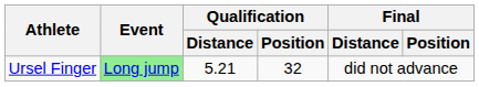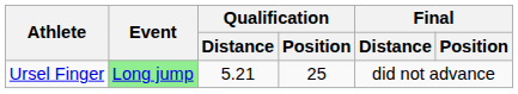Ursel Finger | Qualification / Position: 32 -> 25
